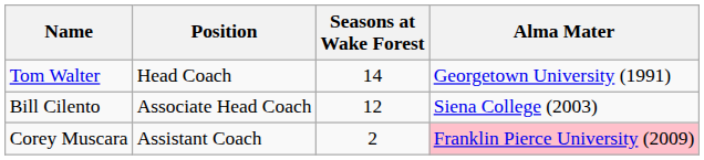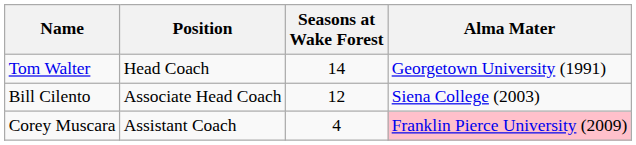Corey Muscara | Seasons at Wake Forest: 2 -> 4
